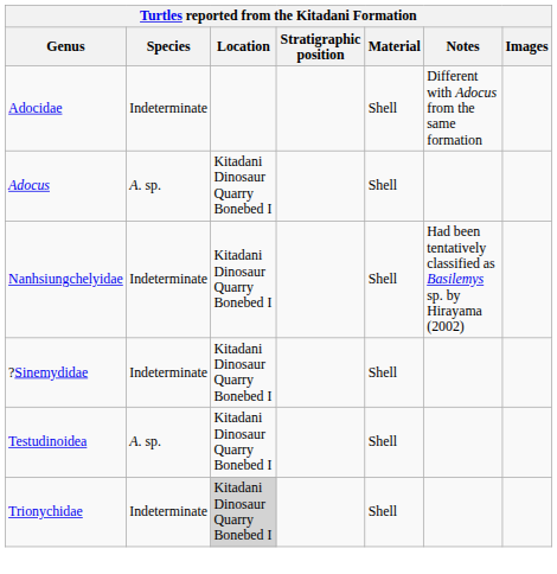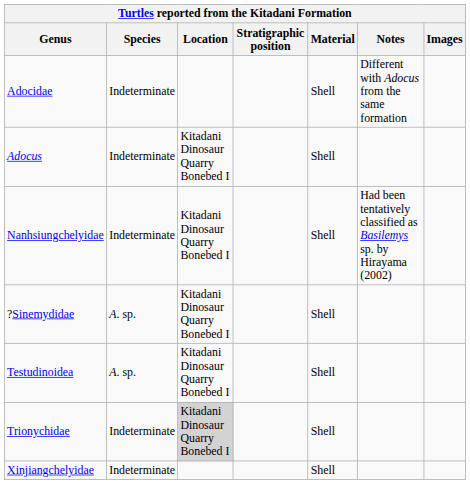Adocus | Species: A. sp. -> Indeterminate
?Sinemydidae | Species: Indeterminate -> A. sp.
+ row: Xinjiangchelyidae | Indeterminate | Shell
